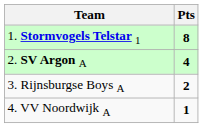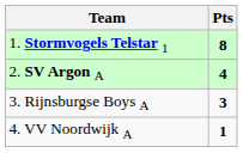3. Rijnsburgse Boys A | Pts: 2 -> 3
